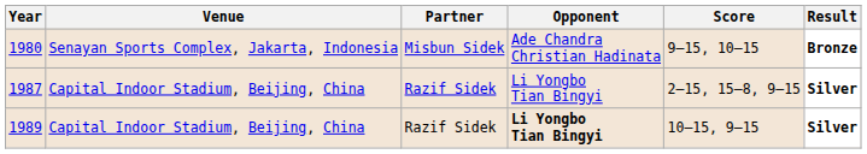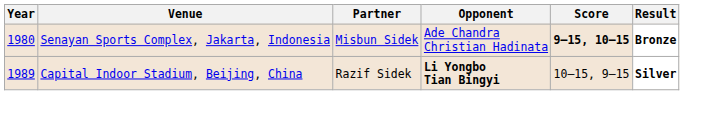1980 | Score: normal -> bold
- row: 1987 | Capital Indoor Stadium, Beijing, China | Razif Sidek | Li Yongbo Tian Bingyi | 2–15, 15–8, 9–15 | Silver
